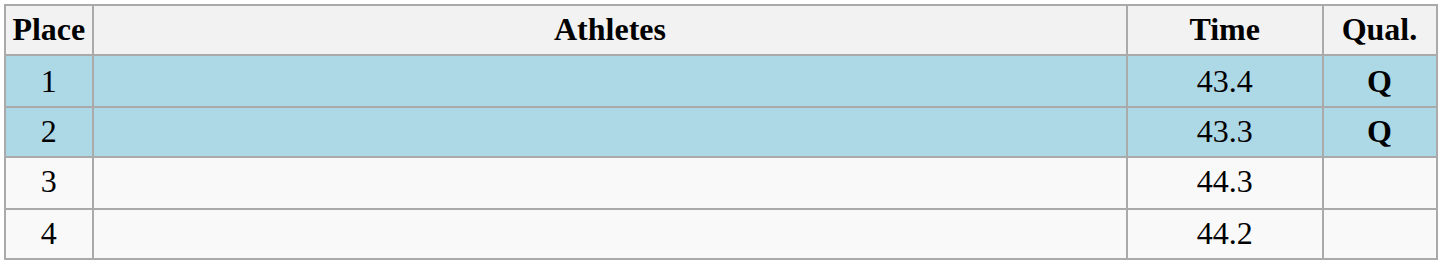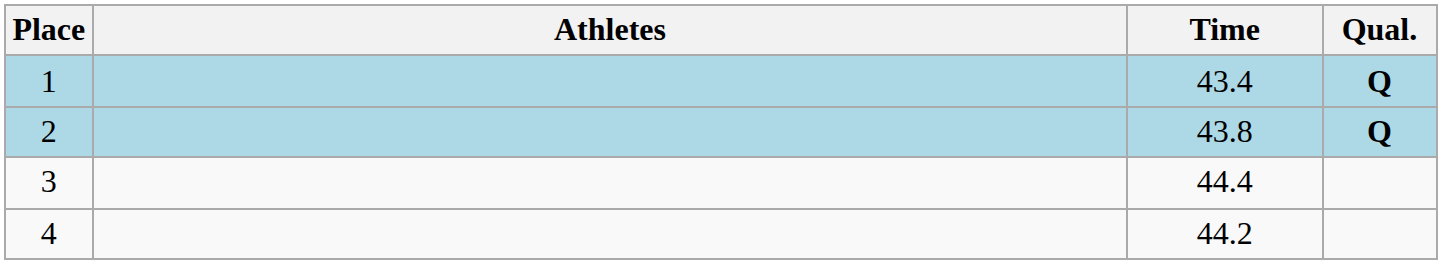2 | Time: 43.3 -> 43.8
3 | Time: 44.3 -> 44.4
